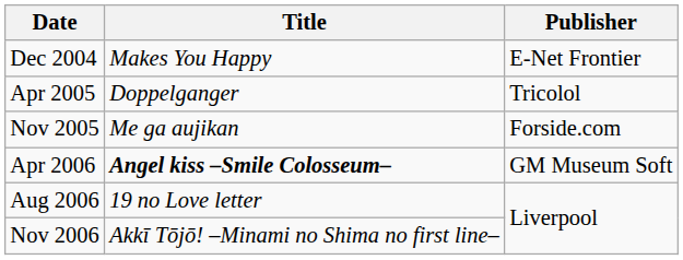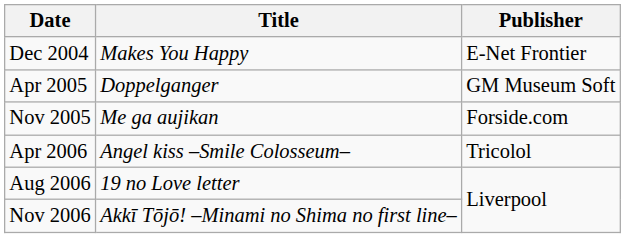Apr 2005 | Publisher: Tricolol -> GM Museum Soft
Apr 2006 | Title: bold -> normal
Apr 2006 | Publisher: GM Museum Soft -> Tricolol
